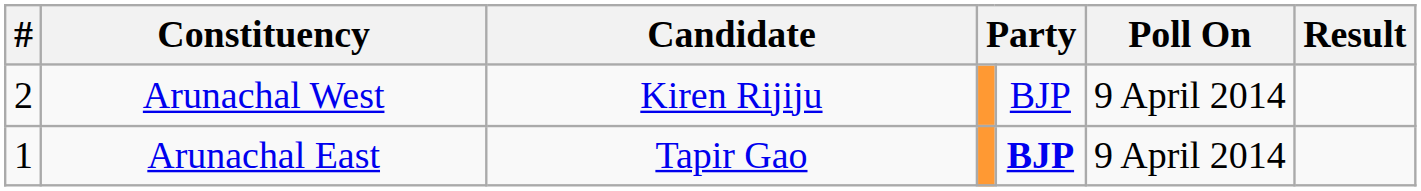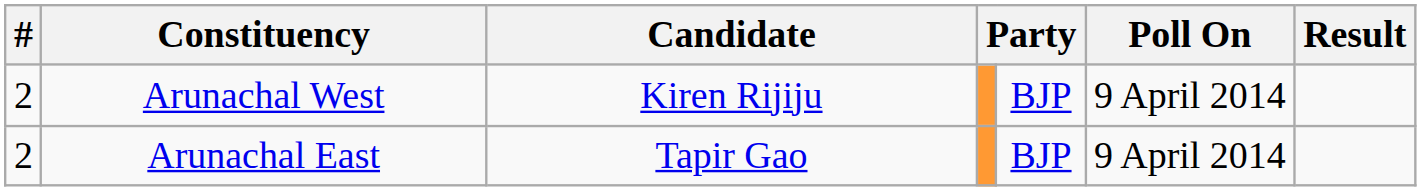Arunachal East | #: 1 -> 2
Arunachal East | column 5: bold -> normal
